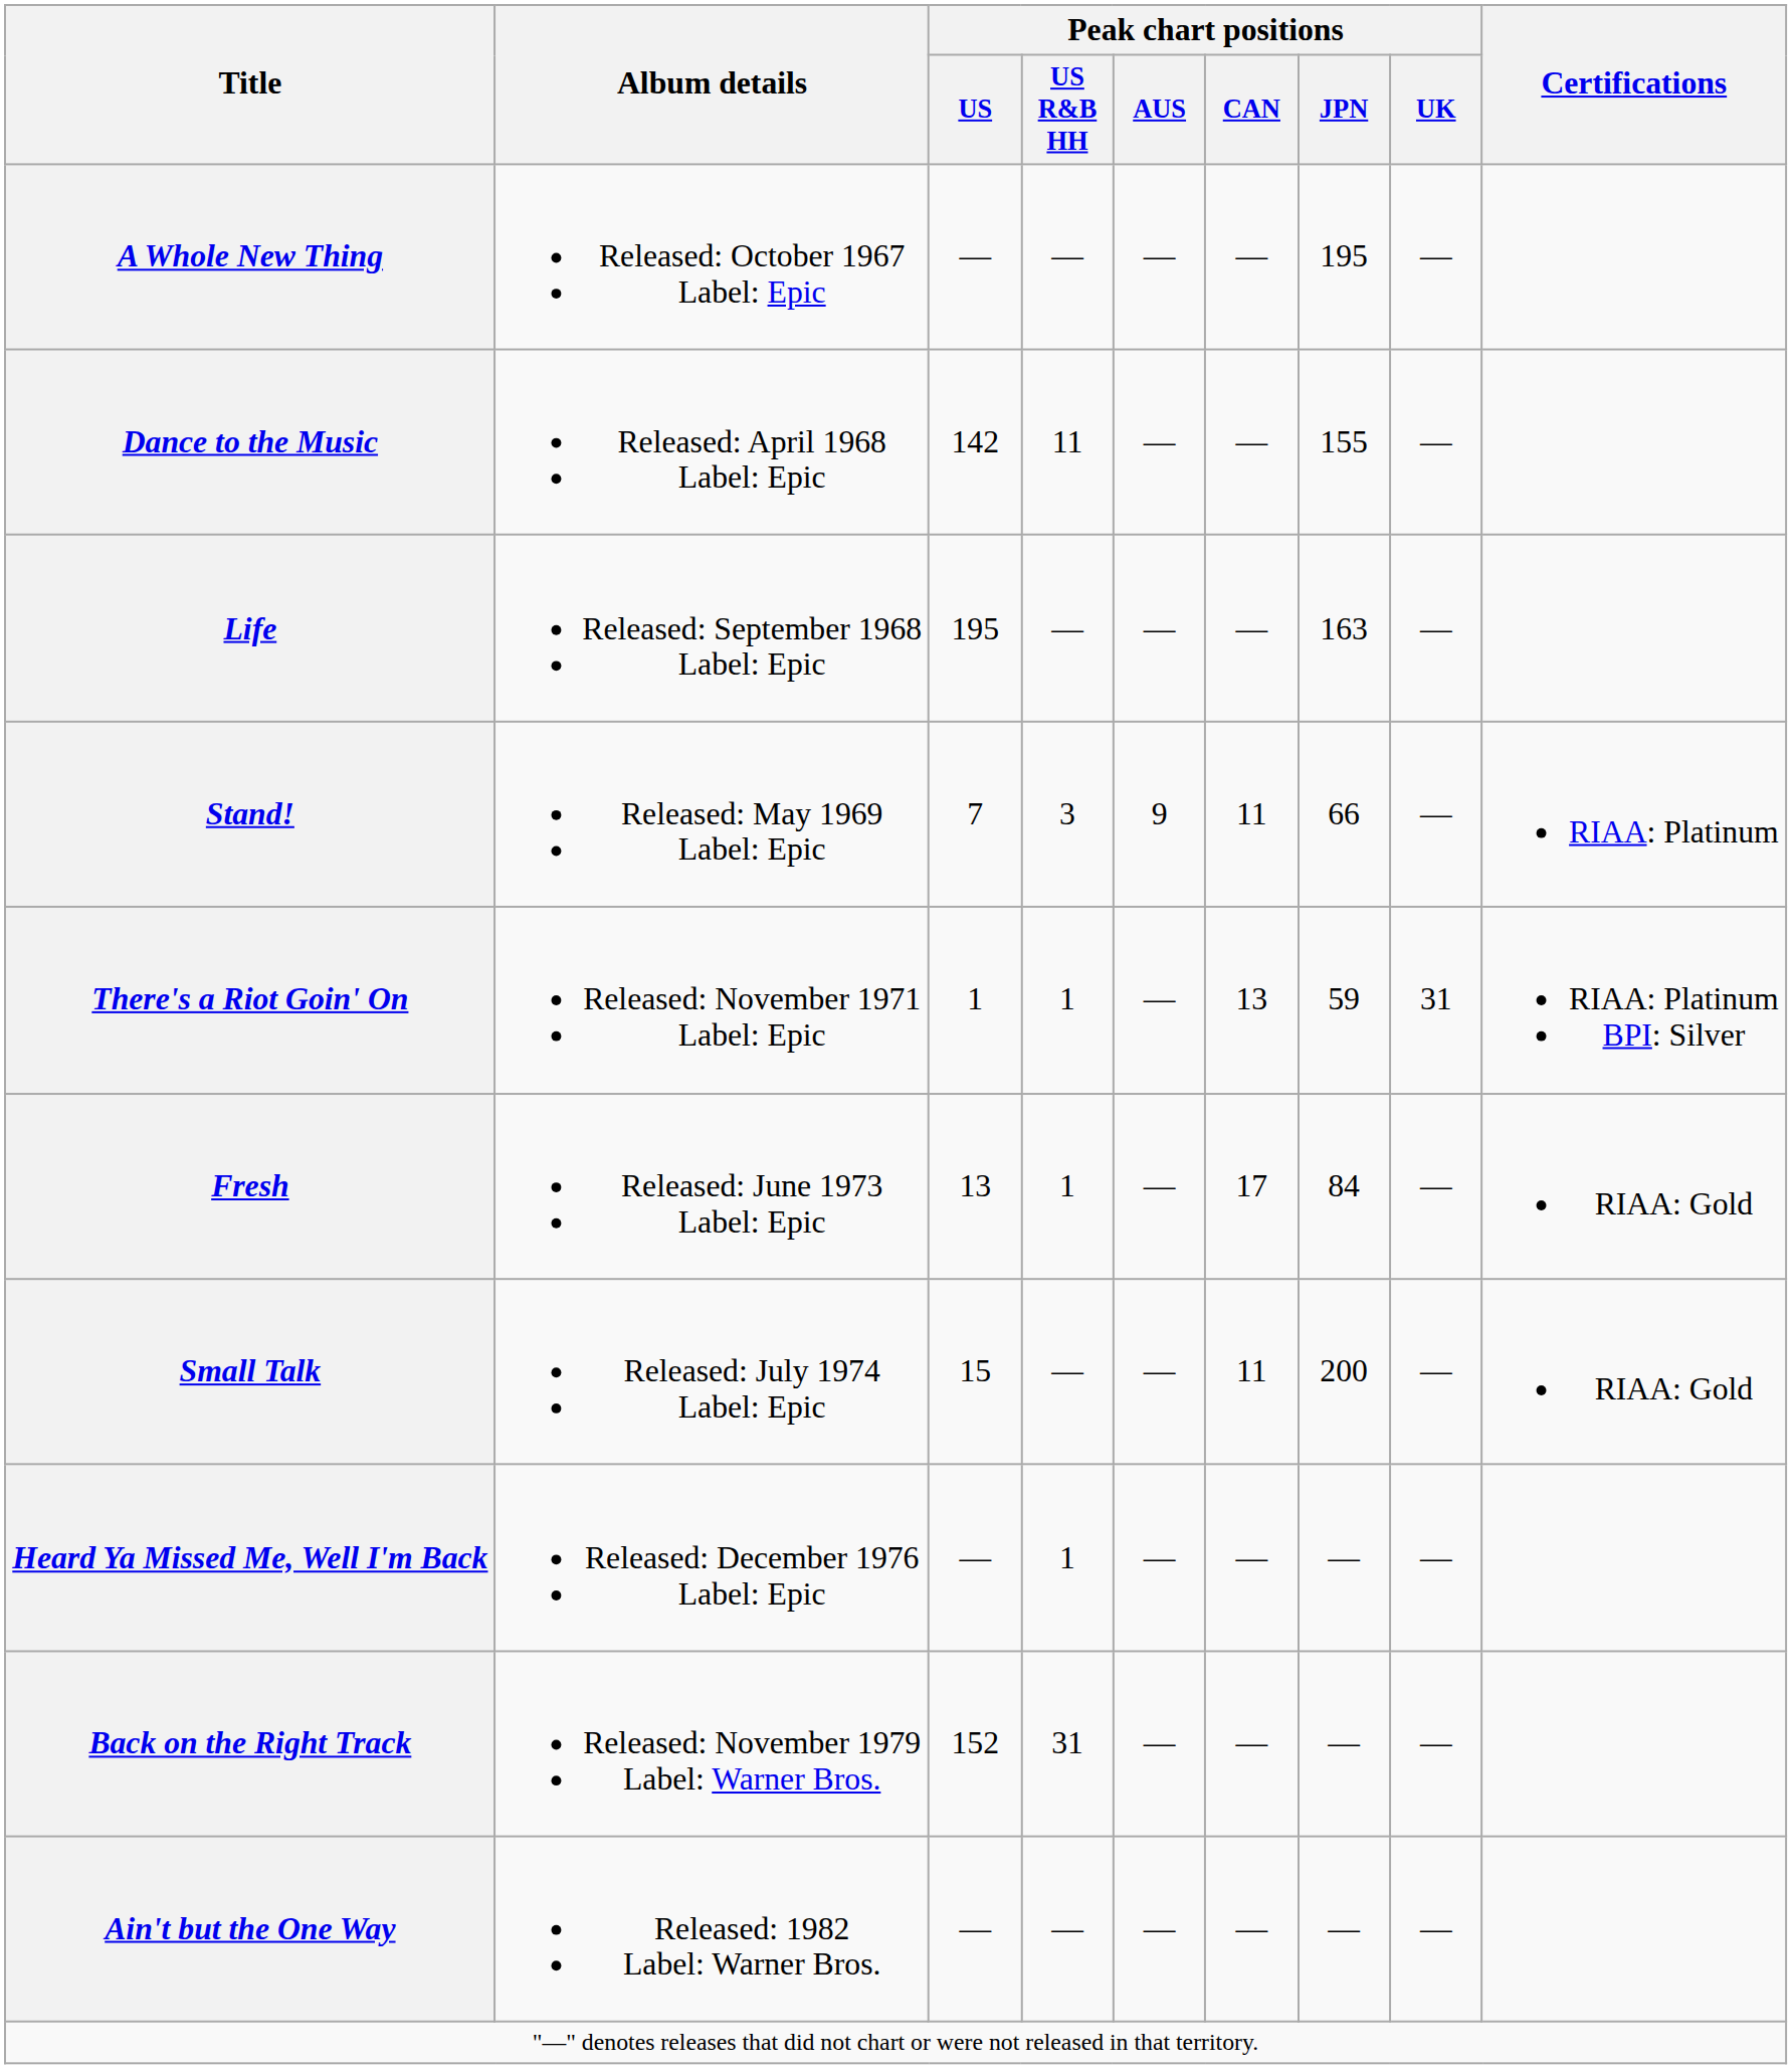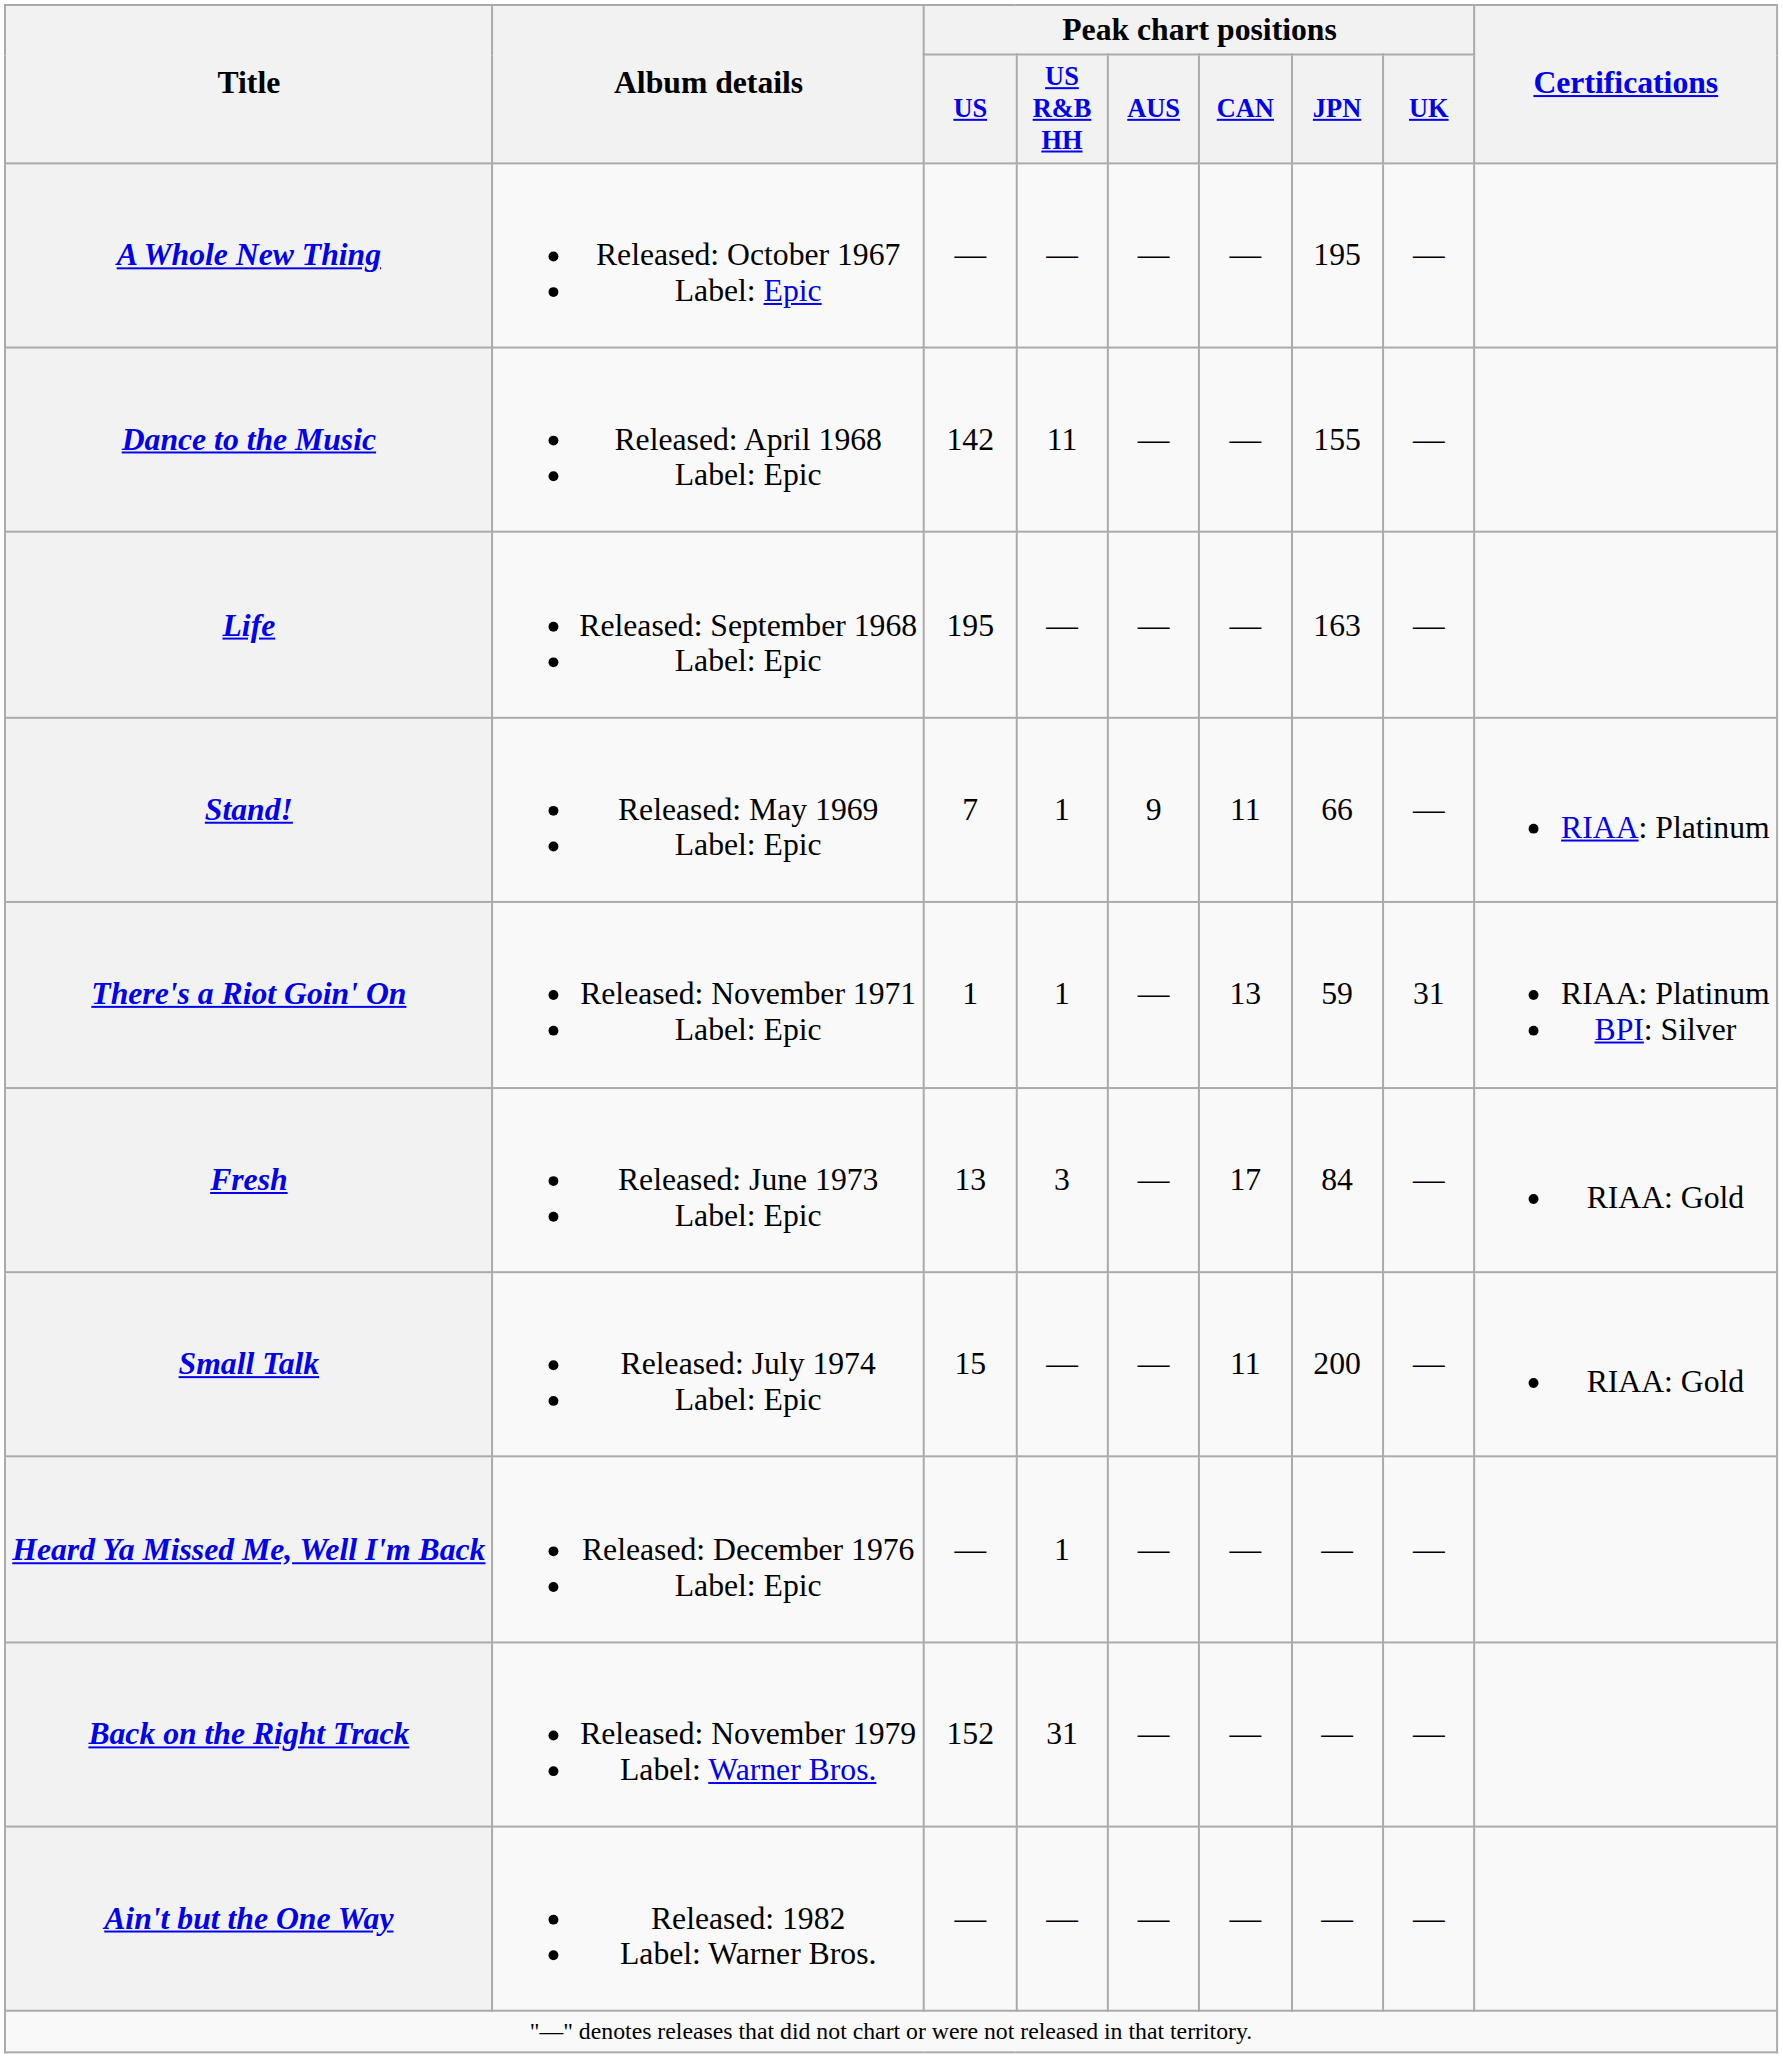Stand! | Peak chart positions / US R&B HH: 3 -> 1
Fresh | Peak chart positions / US R&B HH: 1 -> 3
